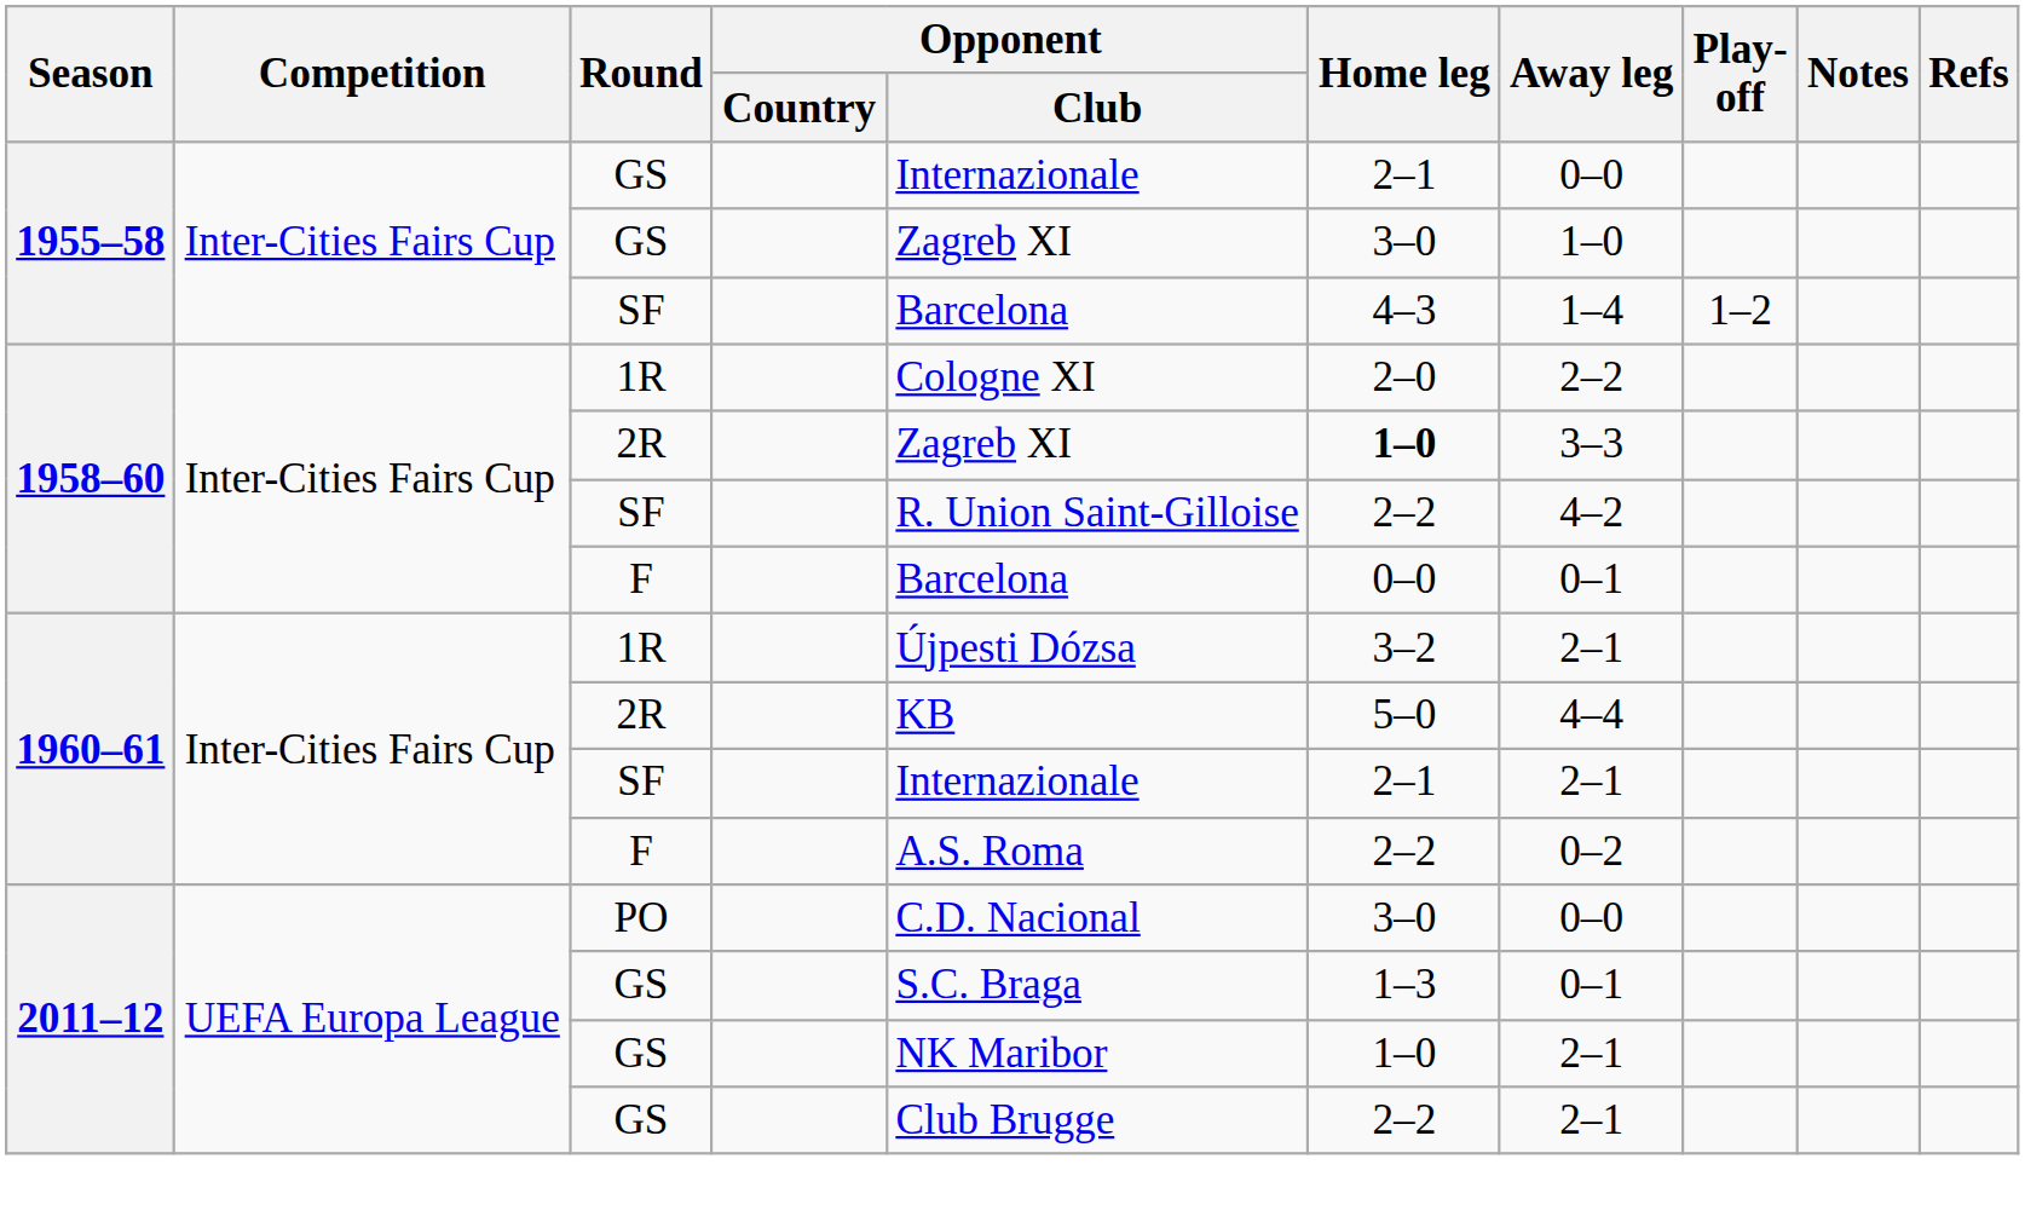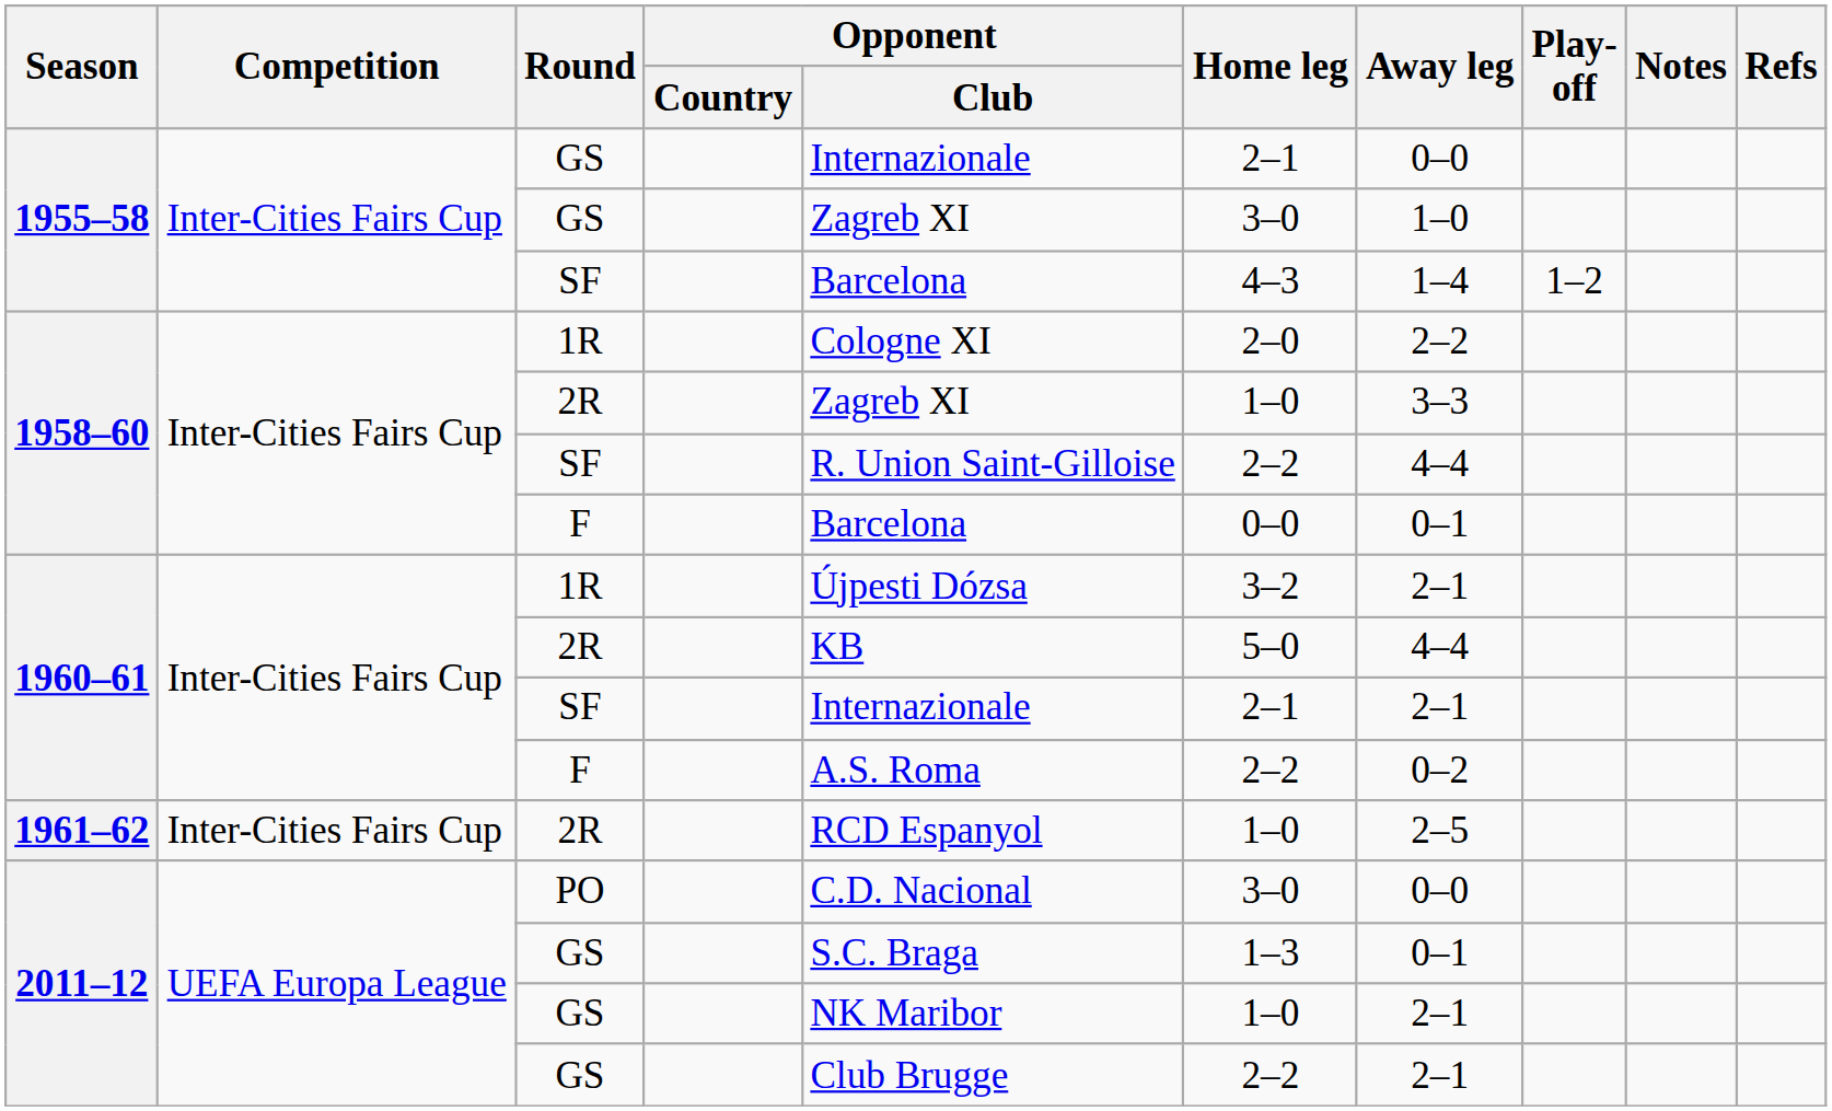1958–60 / 2R | Home leg: bold -> normal
1958–60 / SF | Away leg: 4–2 -> 4–4
+ row: 1961–62 | Inter-Cities Fairs Cup | 2R | RCD Espanyol | 1–0 | 2–5
